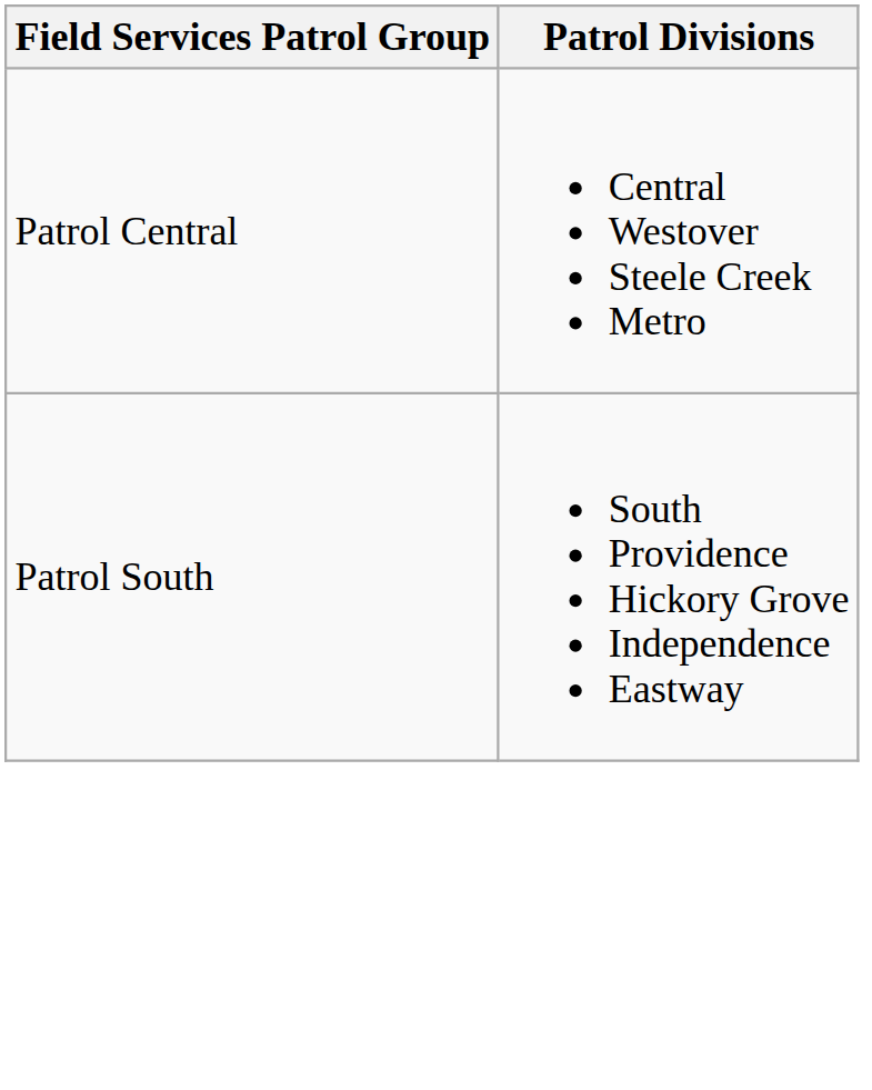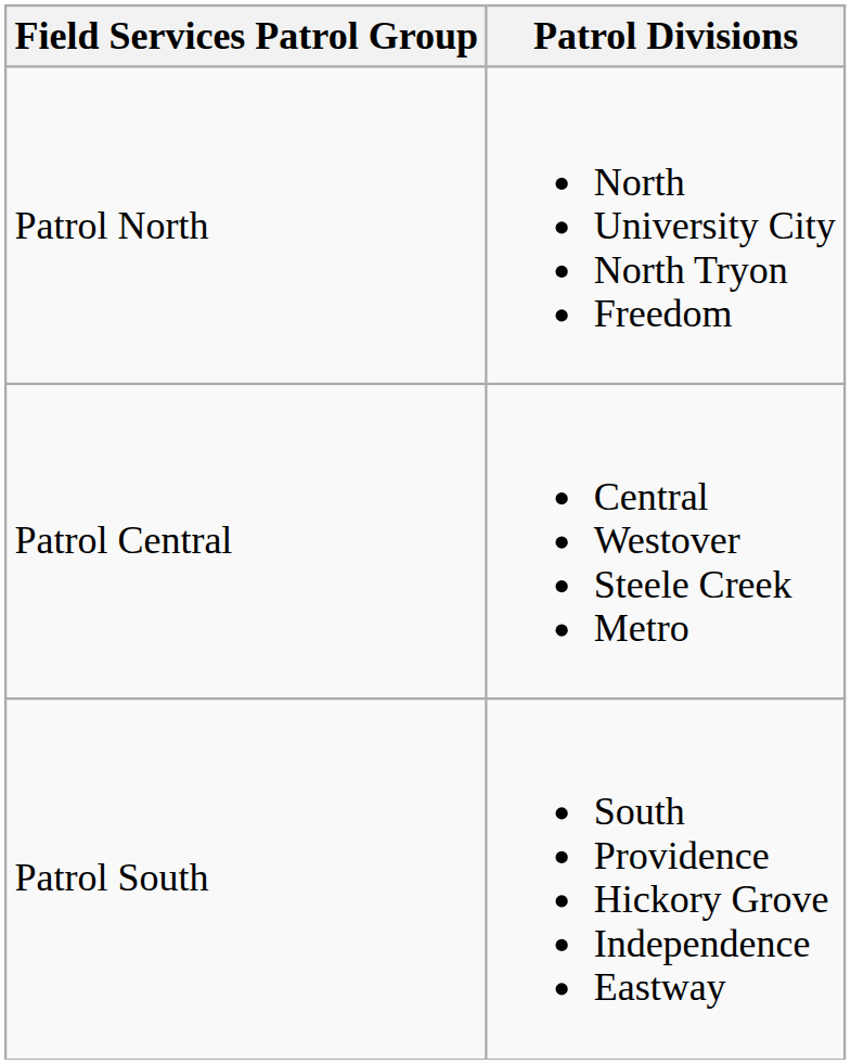+ row: Patrol North | North University City North Tryon Freedom
